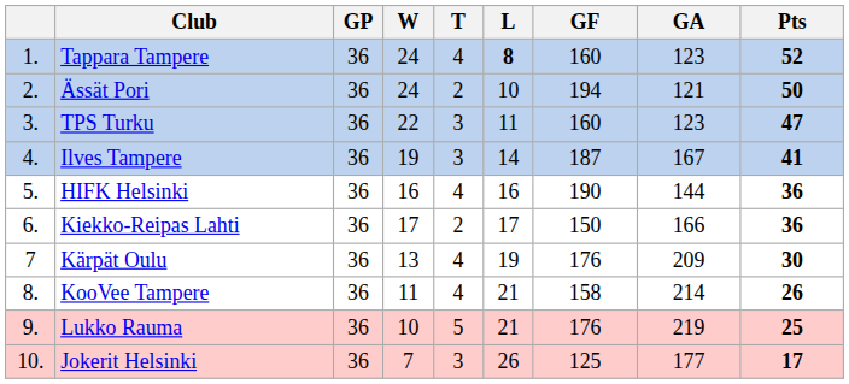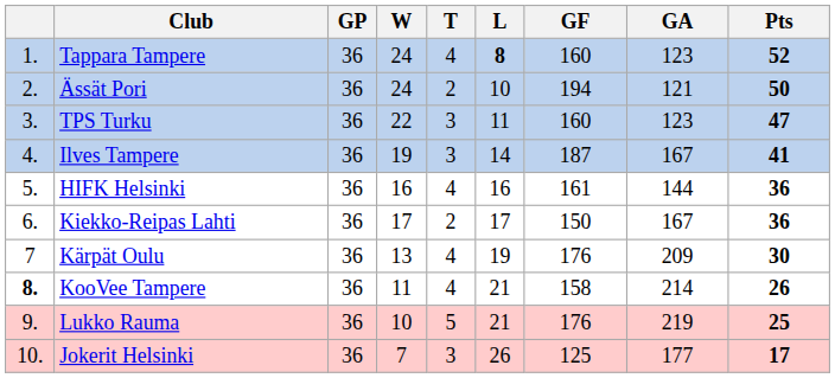HIFK Helsinki | GF: 190 -> 161
Kiekko-Reipas Lahti | GA: 166 -> 167
KooVee Tampere | column 1: normal -> bold
